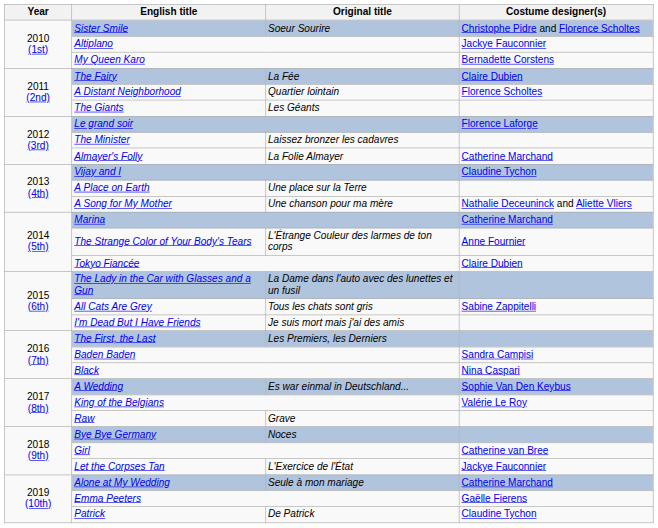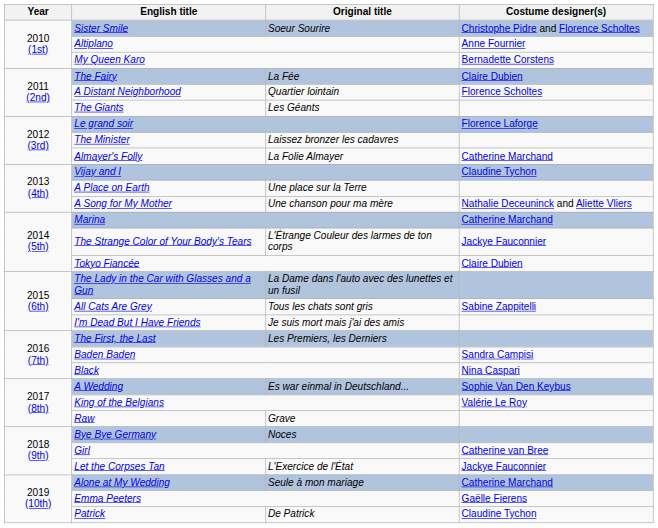Altiplano | Costume designer(s): Jackye Fauconnier -> Anne Fournier
The Strange Color of Your Body's Tears | Costume designer(s): Anne Fournier -> Jackye Fauconnier
